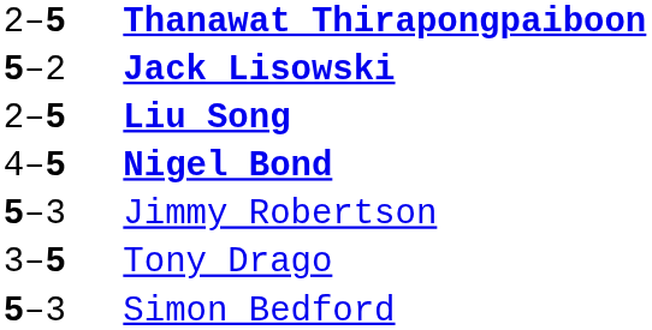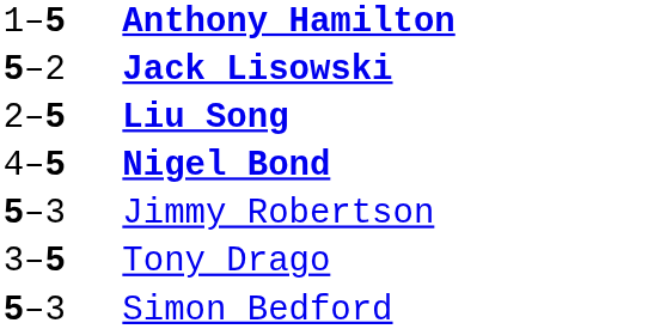+ row: 1–5 | Anthony Hamilton
- row: 2–5 | Thanawat Thirapongpaiboon
